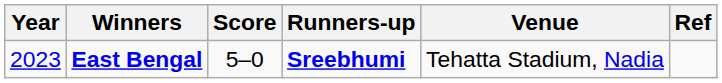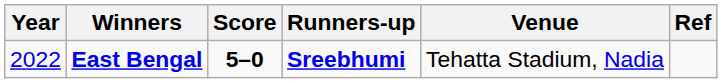East Bengal | Year: 2023 -> 2022
East Bengal | Score: normal -> bold
